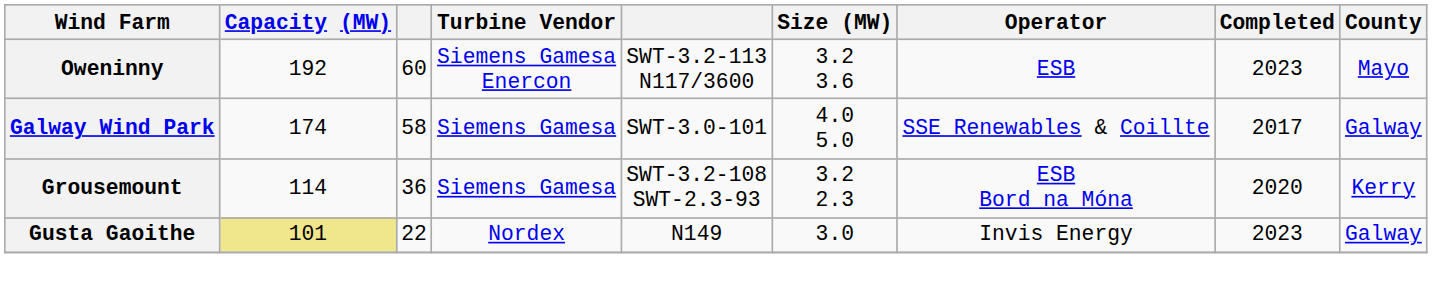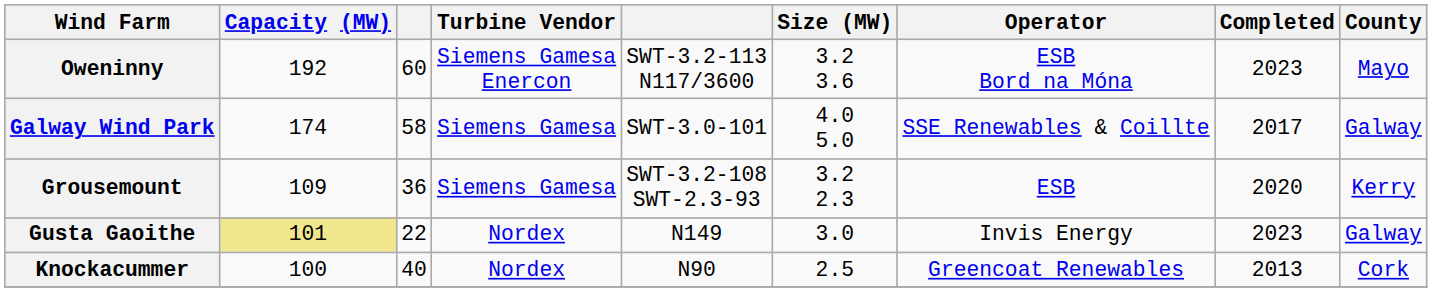Oweninny | Operator: ESB -> ESB Bord na Móna
Grousemount | Capacity (MW): 114 -> 109
Grousemount | Operator: ESB Bord na Móna -> ESB
+ row: Knockacummer | 100 | 40 | Nordex | N90 | 2.5 | Greencoat Renewables | 2013 | Cork
